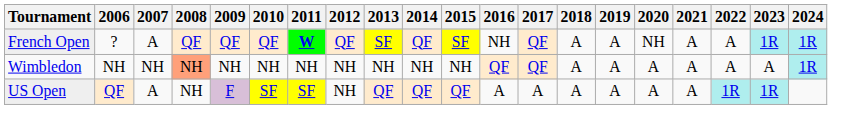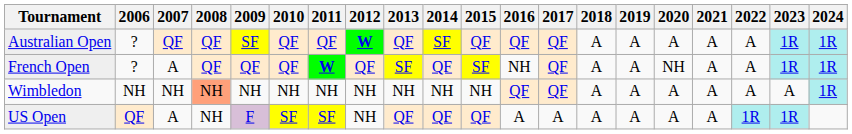+ row: Australian Open | ? | QF | QF | SF | QF | QF | W | QF | SF | QF | QF | QF | A | A | A | A | A | 1R | 1R
